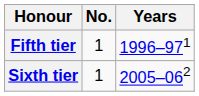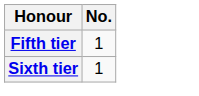- column: Years | 1996–971 | 2005–062
